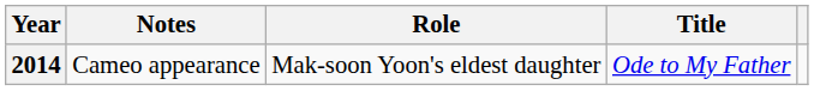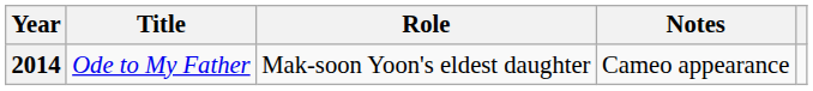columns swapped: Title <-> Notes
